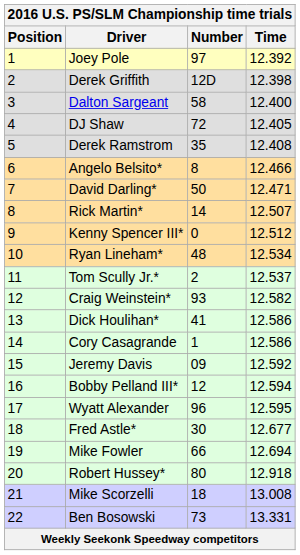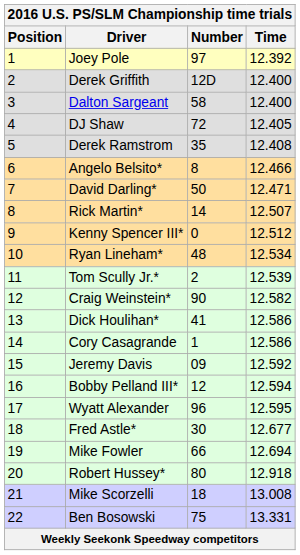Derek Griffith | Time: 12.398 -> 12.400
Tom Scully Jr.* | Time: 12.537 -> 12.539
Craig Weinstein* | Number: 93 -> 90
Ben Bosowski | Number: 73 -> 75
